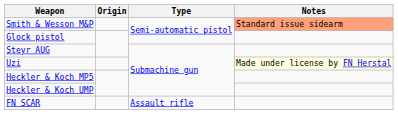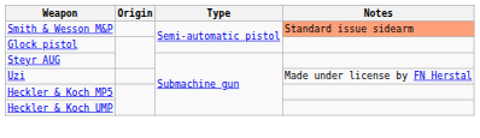Uzi | Notes: lightyellow background -> no background
- row: FN SCAR | Assault rifle
